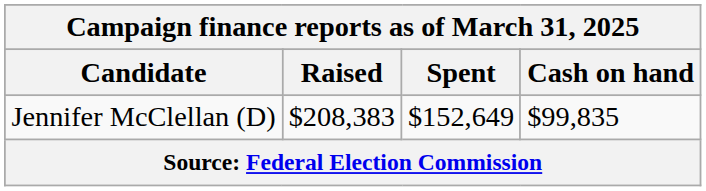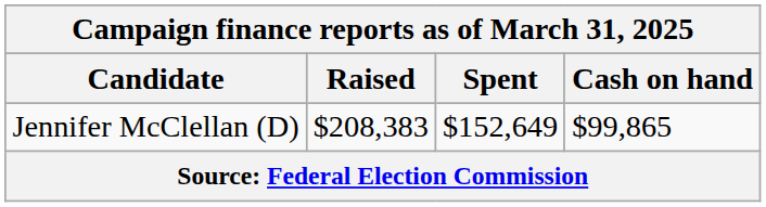Jennifer McClellan (D) | Cash on hand: $99,835 -> $99,865
